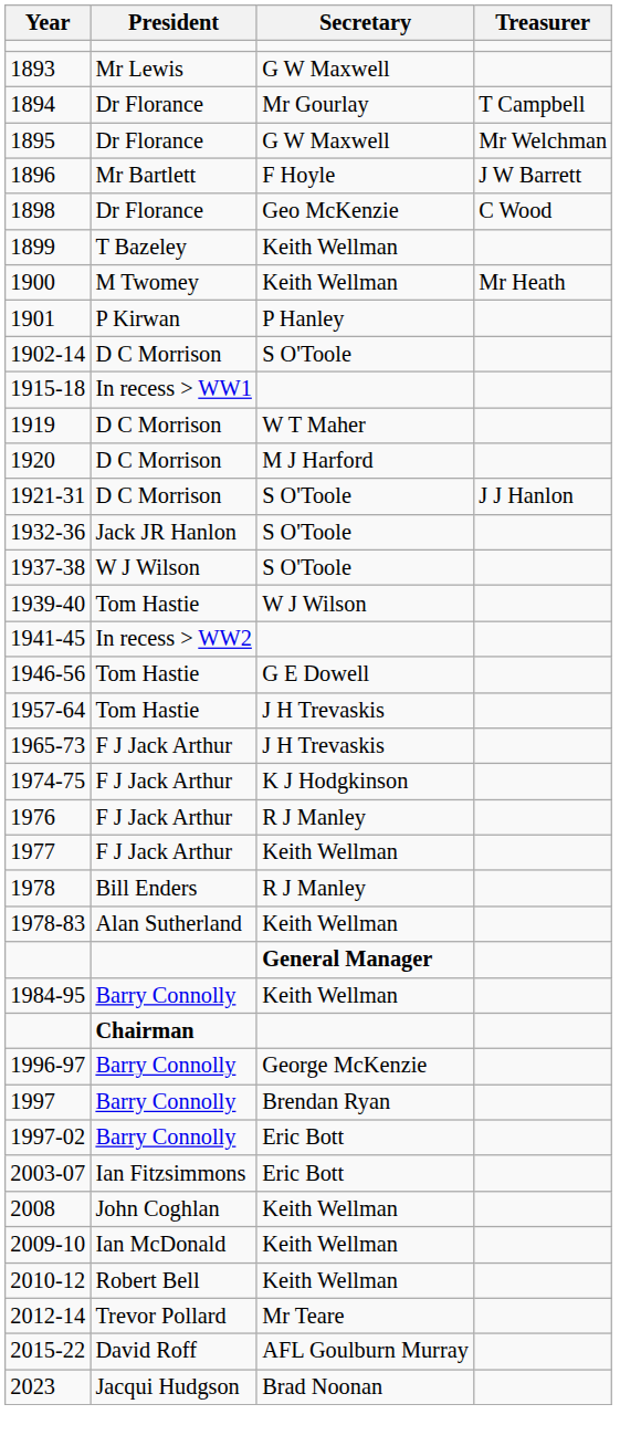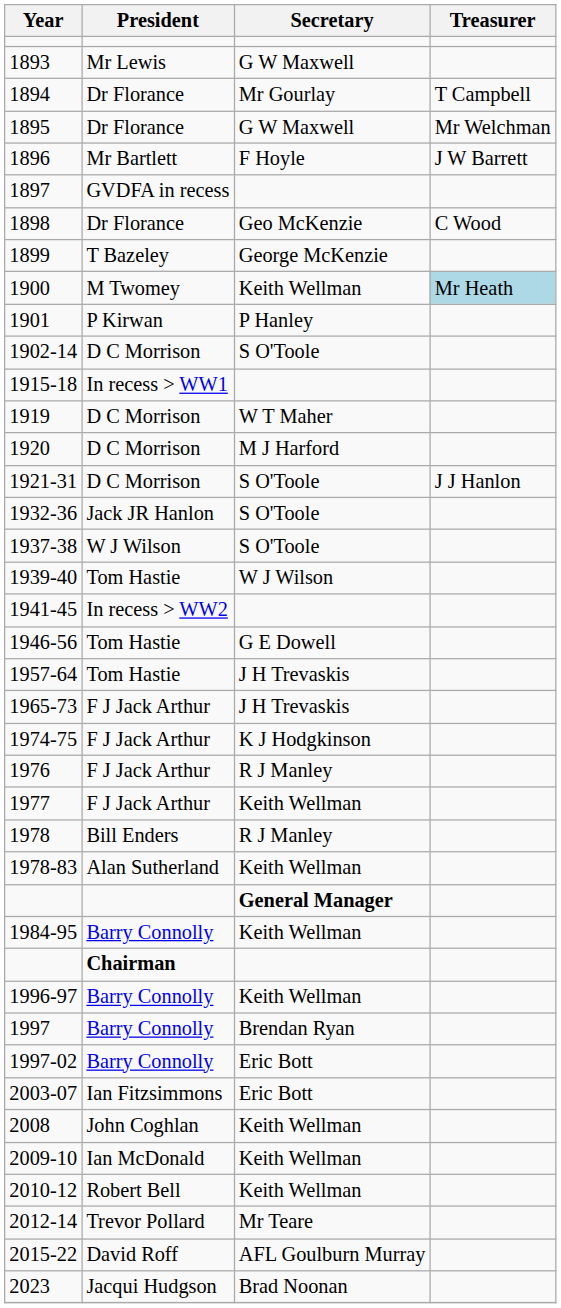+ row: 1897 | GVDFA in recess
1899 | Secretary: Keith Wellman -> George McKenzie
1900 | Treasurer: no background -> lightblue background
1996-97 | Secretary: George McKenzie -> Keith Wellman
